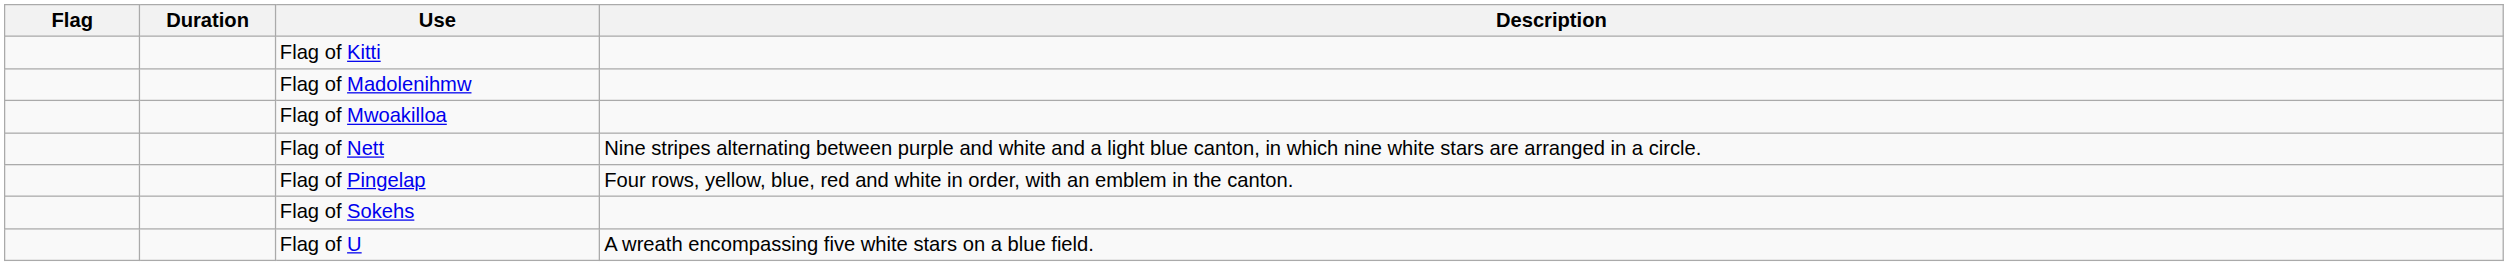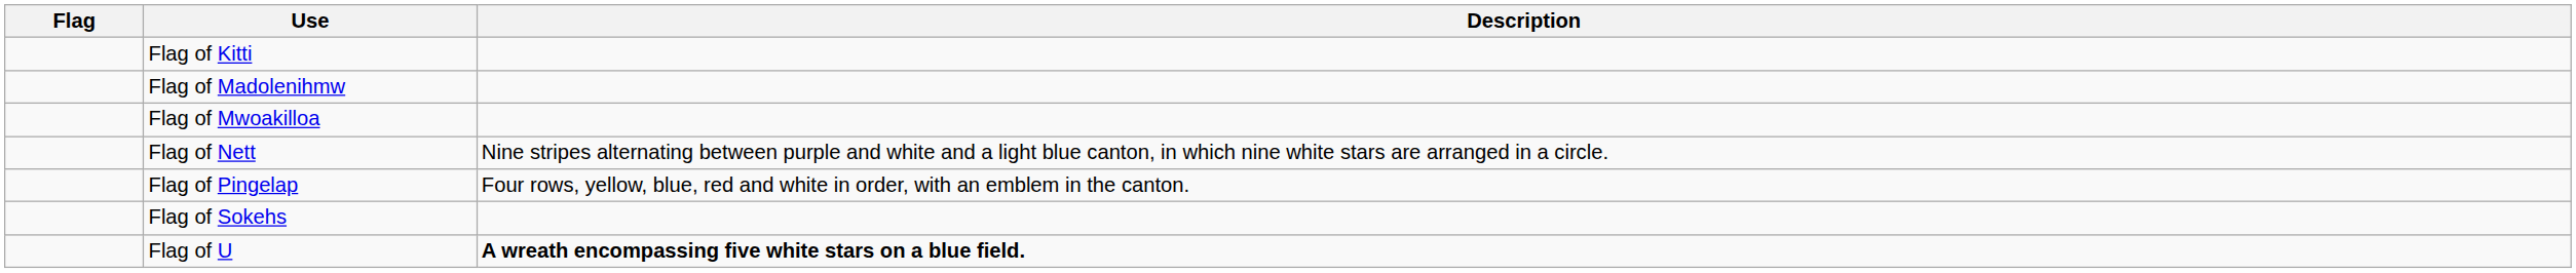- column: Duration
Flag of U | Description: normal -> bold
